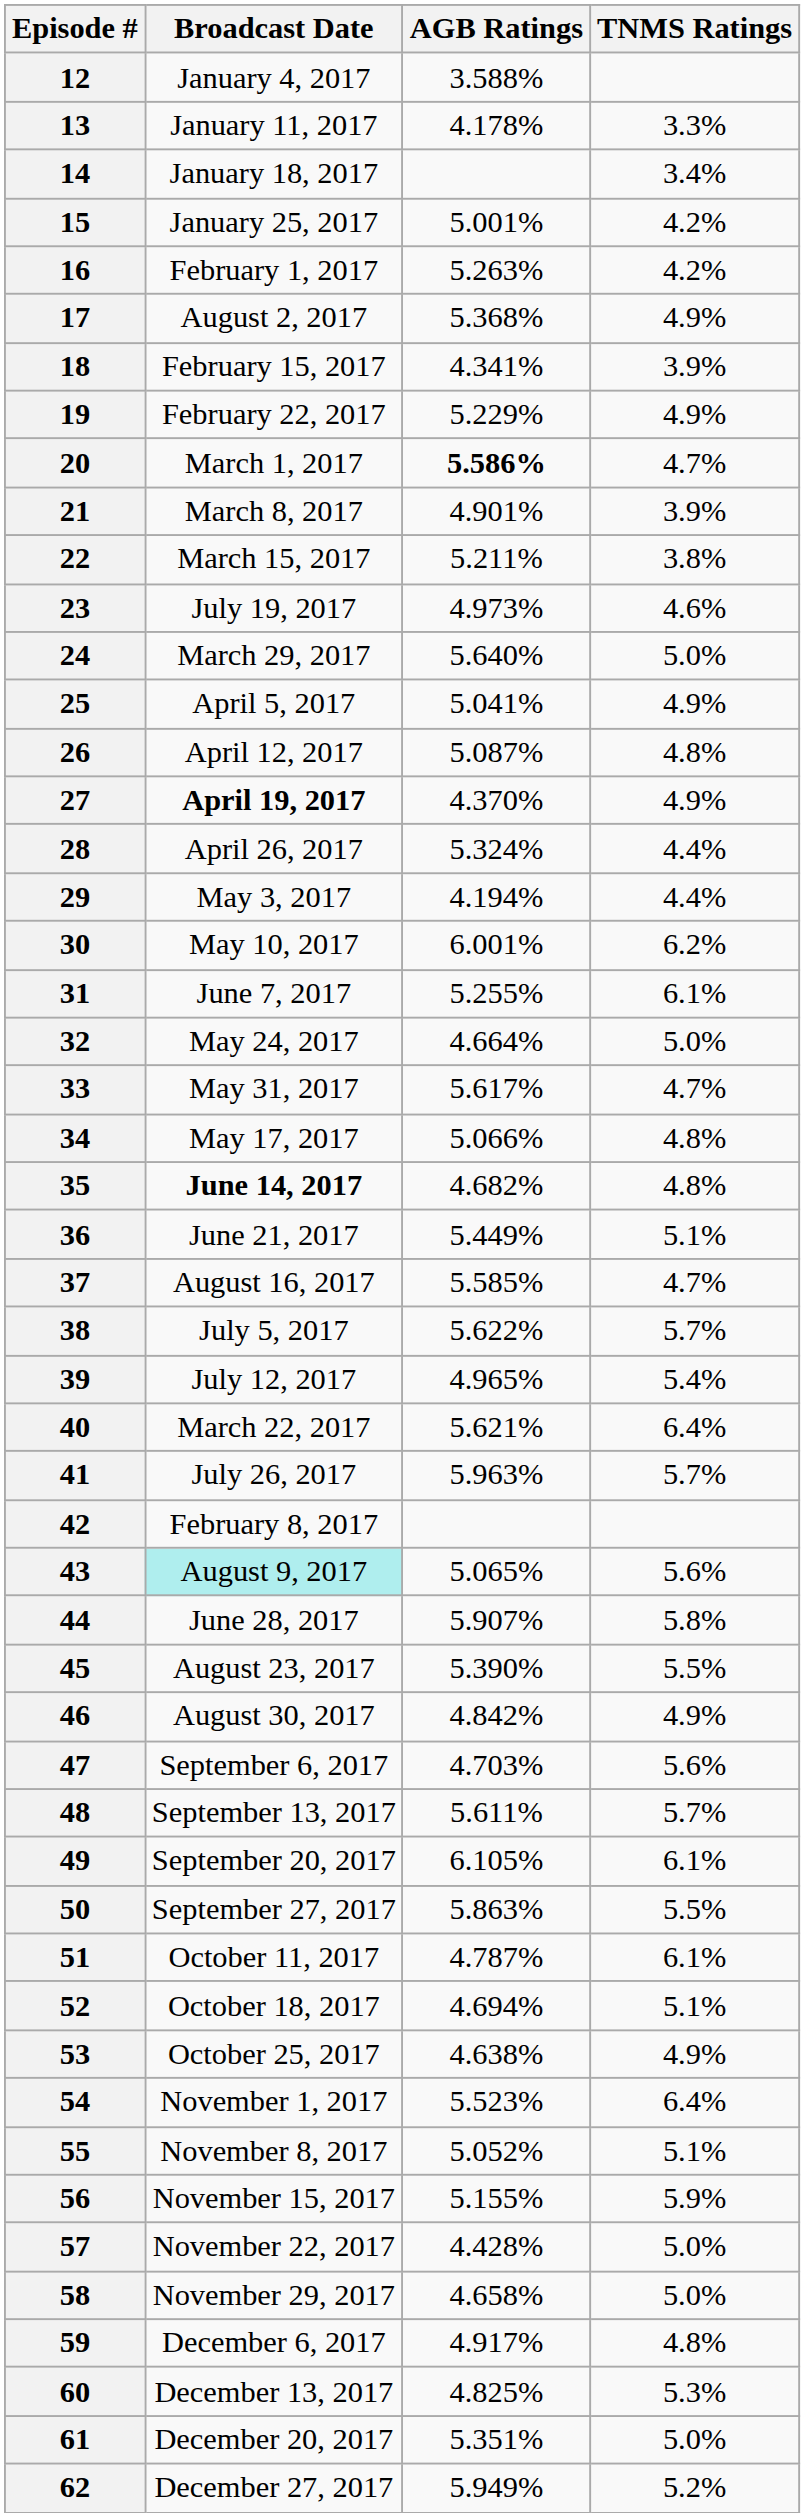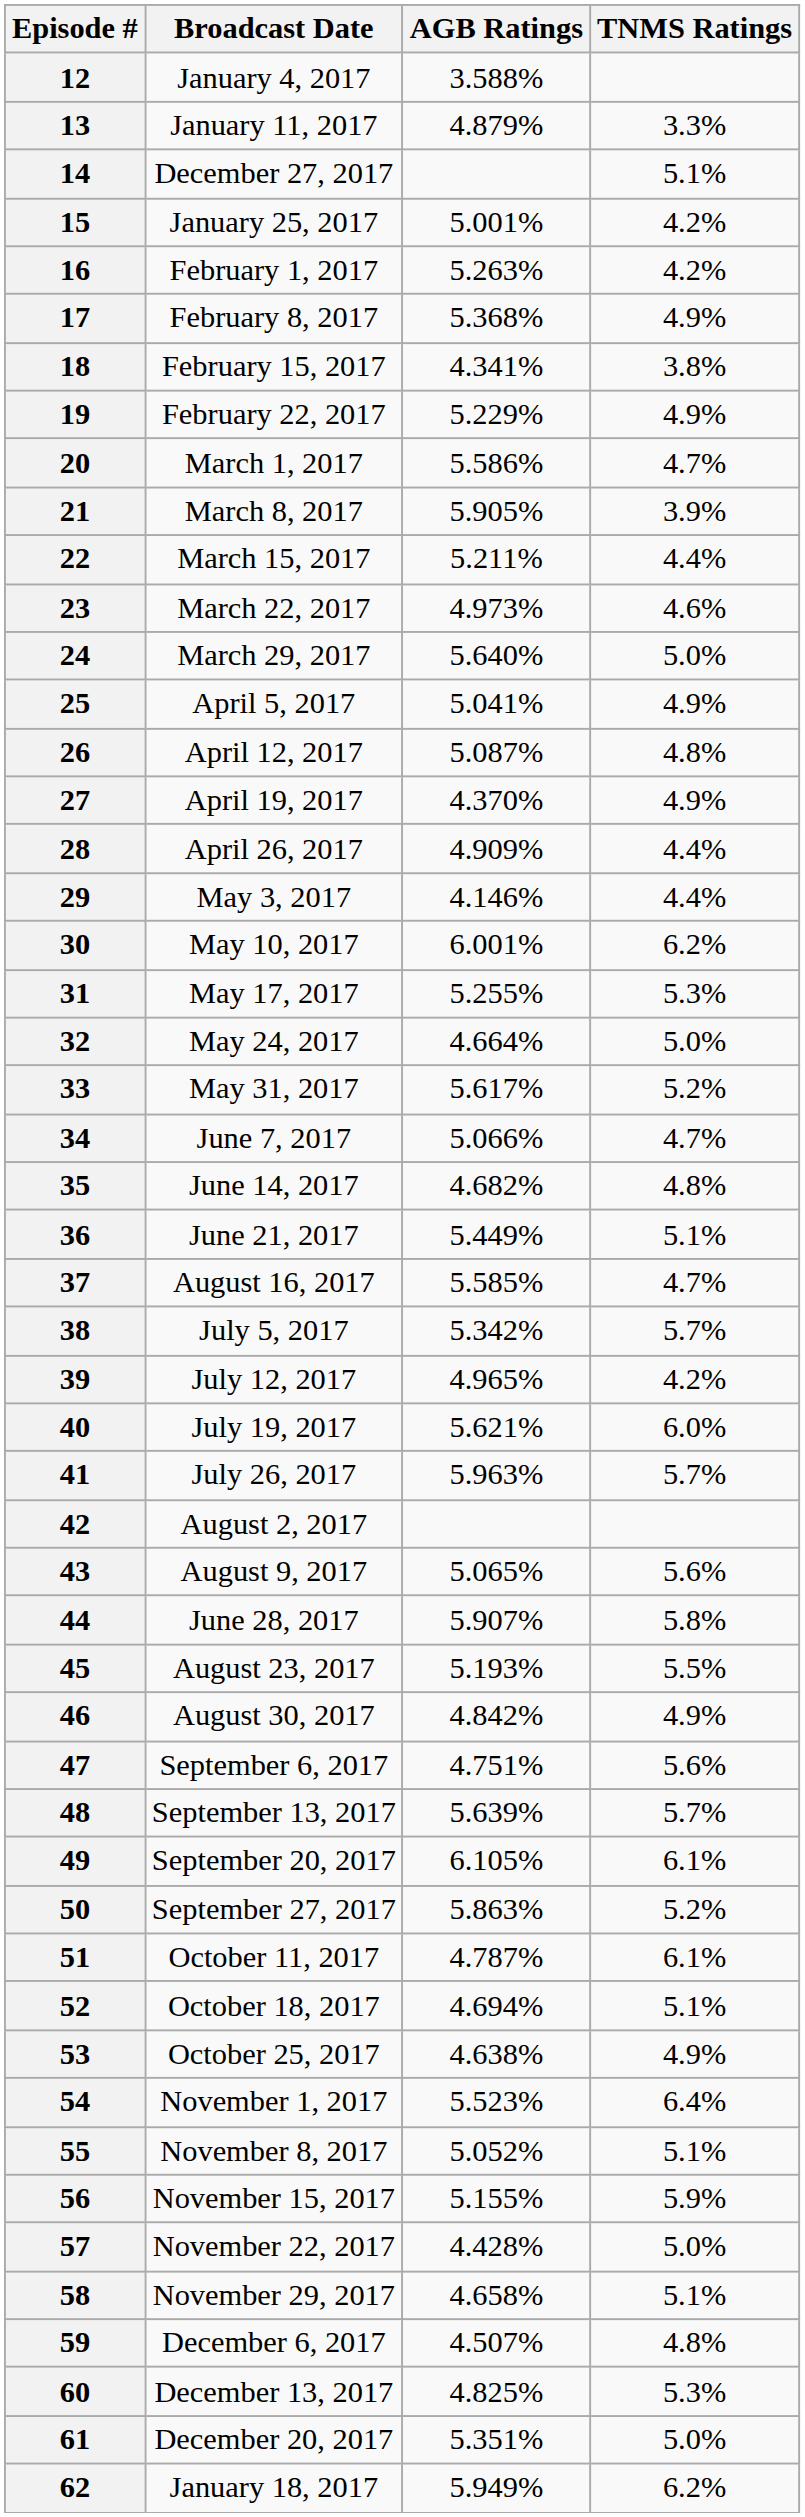13 | AGB Ratings: 4.178% -> 4.879%
14 | Broadcast Date: January 18, 2017 -> December 27, 2017
14 | TNMS Ratings: 3.4% -> 5.1%
17 | Broadcast Date: August 2, 2017 -> February 8, 2017
18 | TNMS Ratings: 3.9% -> 3.8%
20 | AGB Ratings: bold -> normal
21 | AGB Ratings: 4.901% -> 5.905%
22 | TNMS Ratings: 3.8% -> 4.4%
23 | Broadcast Date: July 19, 2017 -> March 22, 2017
27 | Broadcast Date: bold -> normal
28 | AGB Ratings: 5.324% -> 4.909%
29 | AGB Ratings: 4.194% -> 4.146%
31 | Broadcast Date: June 7, 2017 -> May 17, 2017
31 | TNMS Ratings: 6.1% -> 5.3%
33 | TNMS Ratings: 4.7% -> 5.2%
34 | Broadcast Date: May 17, 2017 -> June 7, 2017
34 | TNMS Ratings: 4.8% -> 4.7%
35 | Broadcast Date: bold -> normal
38 | AGB Ratings: 5.622% -> 5.342%
39 | TNMS Ratings: 5.4% -> 4.2%
40 | Broadcast Date: March 22, 2017 -> July 19, 2017
40 | TNMS Ratings: 6.4% -> 6.0%
42 | Broadcast Date: February 8, 2017 -> August 2, 2017
43 | Broadcast Date: paleturquoise background -> no background
45 | AGB Ratings: 5.390% -> 5.193%
47 | AGB Ratings: 4.703% -> 4.751%
48 | AGB Ratings: 5.611% -> 5.639%
50 | TNMS Ratings: 5.5% -> 5.2%
58 | TNMS Ratings: 5.0% -> 5.1%
59 | AGB Ratings: 4.917% -> 4.507%
62 | Broadcast Date: December 27, 2017 -> January 18, 2017
62 | TNMS Ratings: 5.2% -> 6.2%
